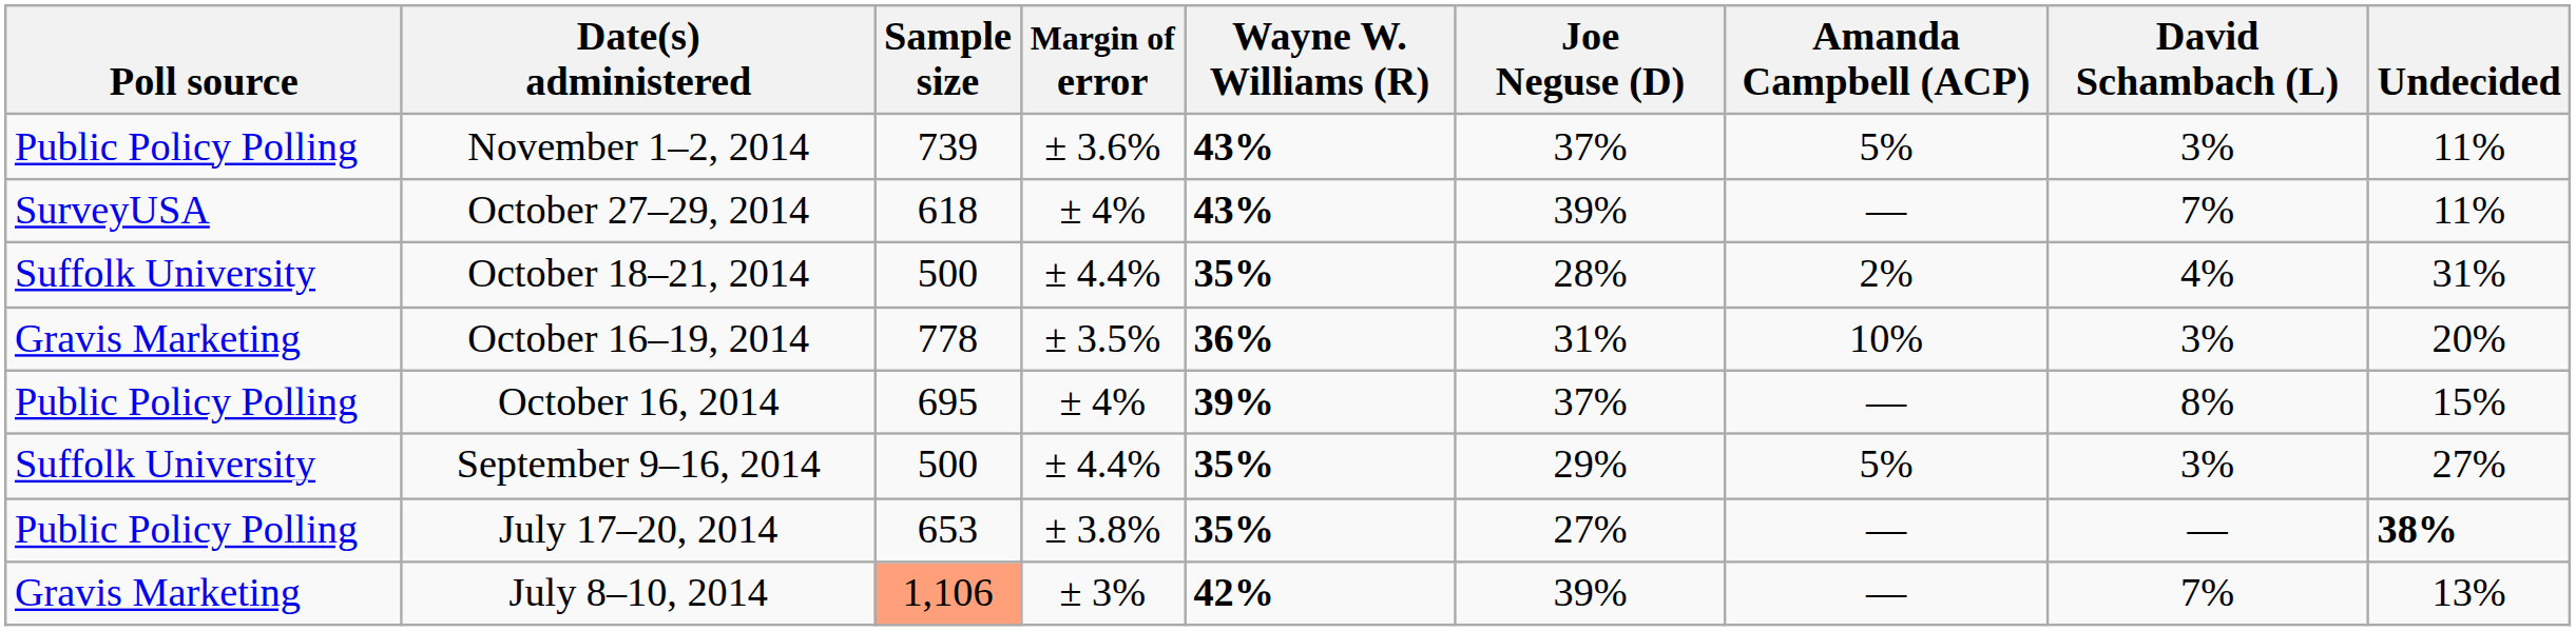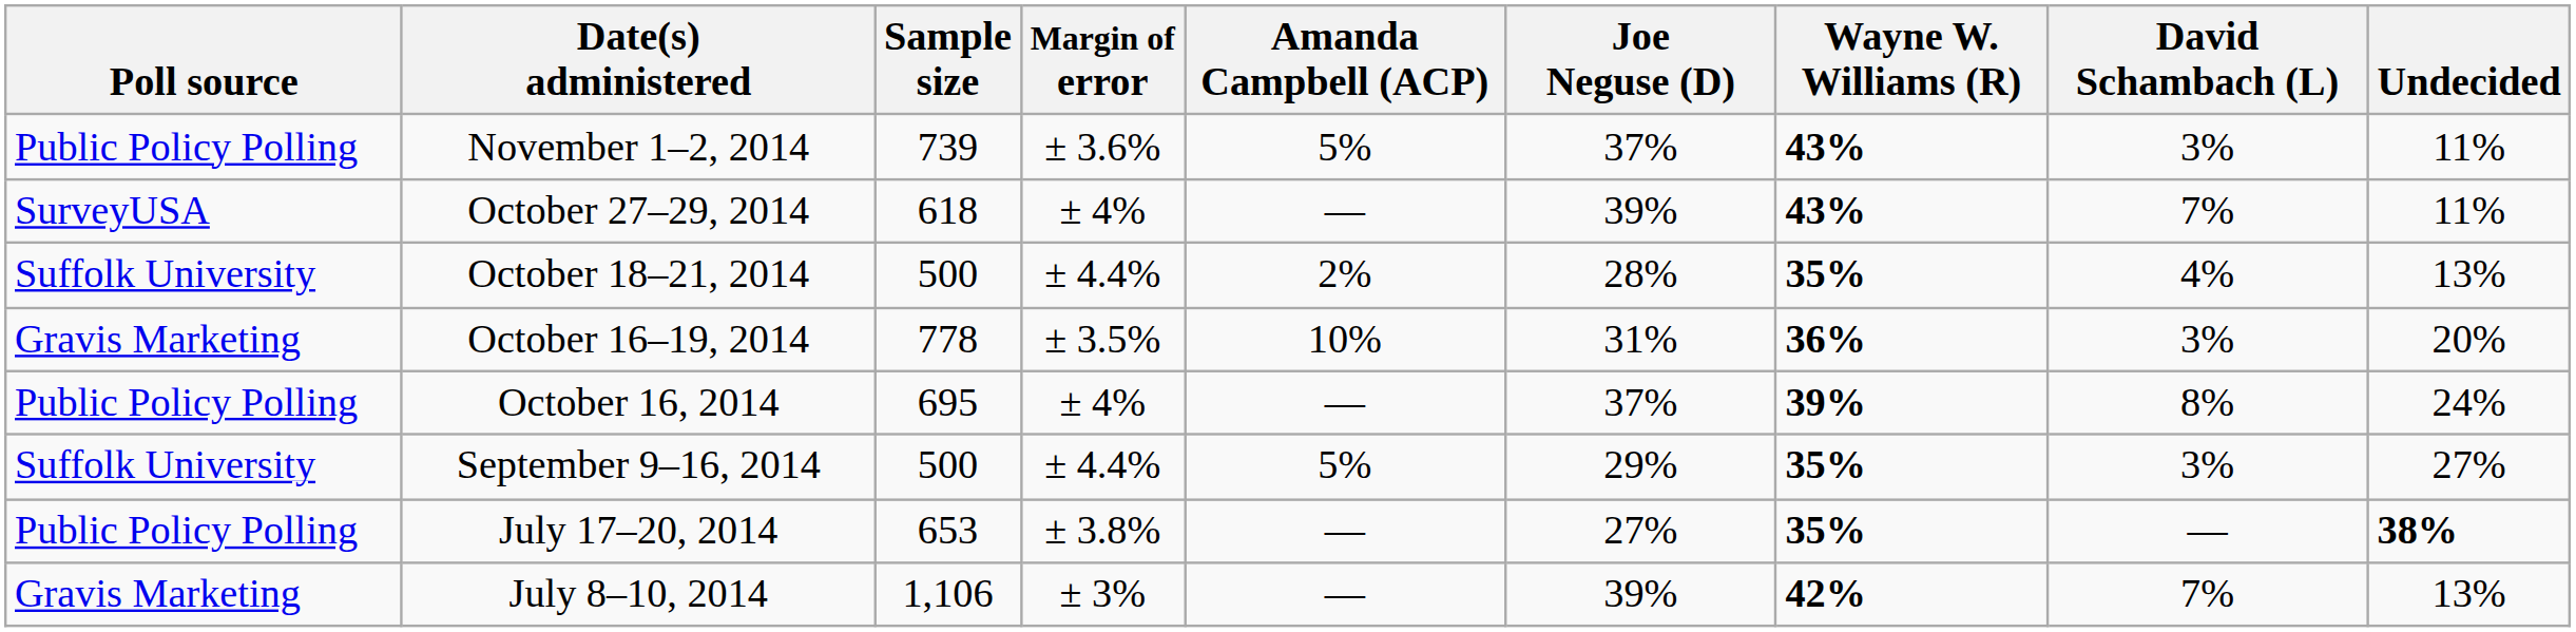columns swapped: Wayne W. Williams (R) <-> Amanda Campbell (ACP)
October 18–21, 2014 | Undecided: 31% -> 13%
October 16, 2014 | Undecided: 15% -> 24%
July 8–10, 2014 | Sample size: lightsalmon background -> no background
